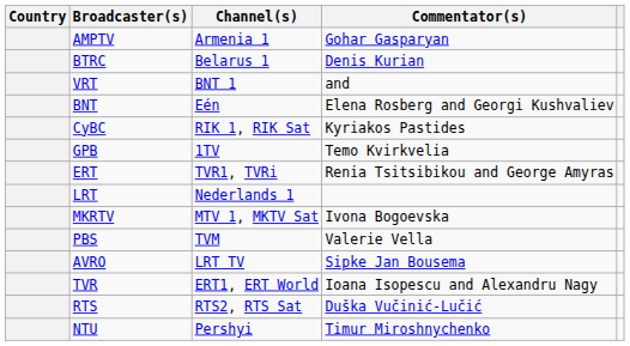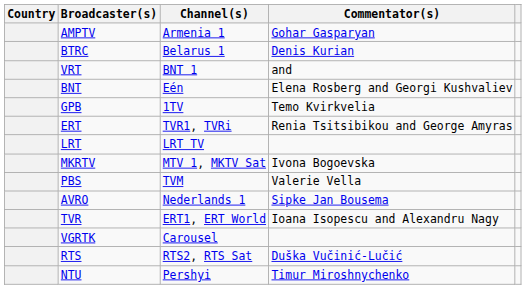- row: CyBC | RIK 1, RIK Sat | Kyriakos Pastides
LRT | Channel(s): Nederlands 1 -> LRT TV
AVRO | Channel(s): LRT TV -> Nederlands 1
+ row: VGRTK | Carousel
